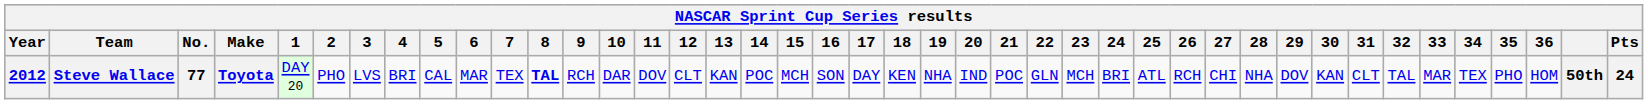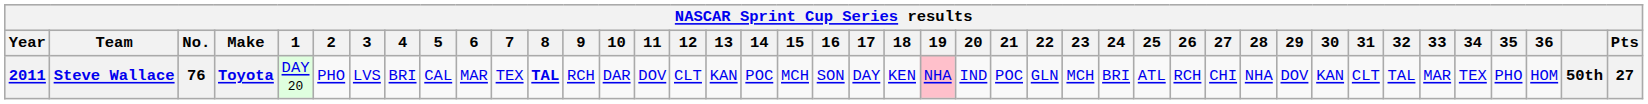Steve Wallace | Year: 2012 -> 2011
Steve Wallace | No.: 77 -> 76
Steve Wallace | 19: no background -> pink background
Steve Wallace | Pts: 24 -> 27
